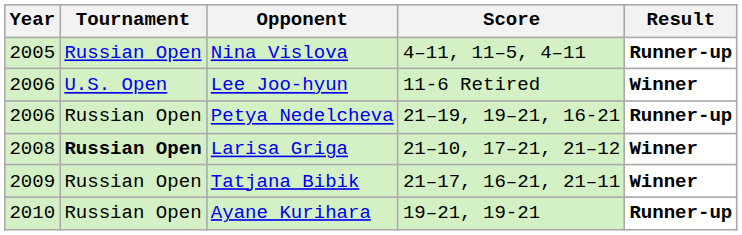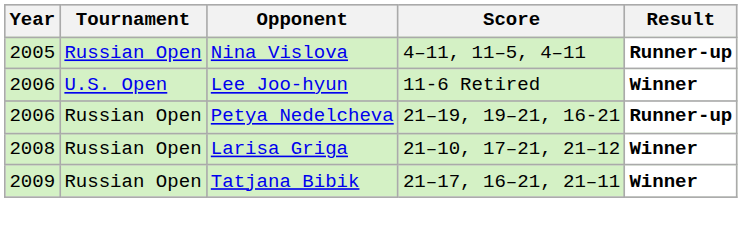Larisa Griga | Tournament: bold -> normal
- row: 2010 | Russian Open | Ayane Kurihara | 19–21, 19-21 | Runner-up
